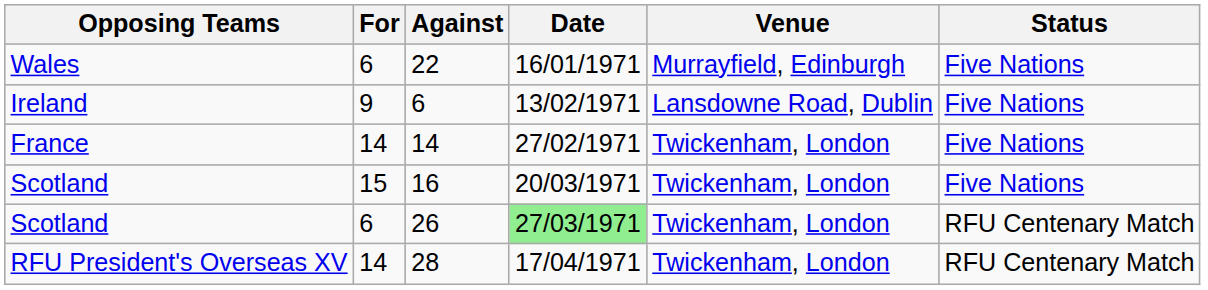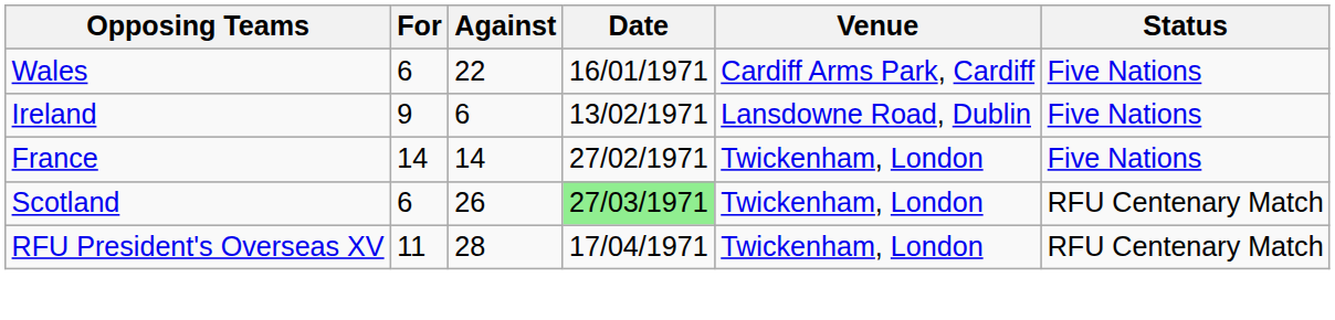22 | Venue: Murrayfield, Edinburgh -> Cardiff Arms Park, Cardiff
- row: Scotland | 15 | 16 | 20/03/1971 | Twickenham, London | Five Nations
28 | For: 14 -> 11
